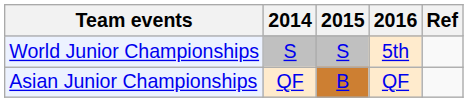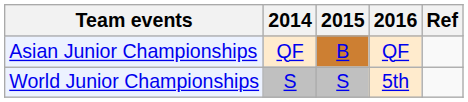rows swapped: Asian Junior Championships <-> World Junior Championships
